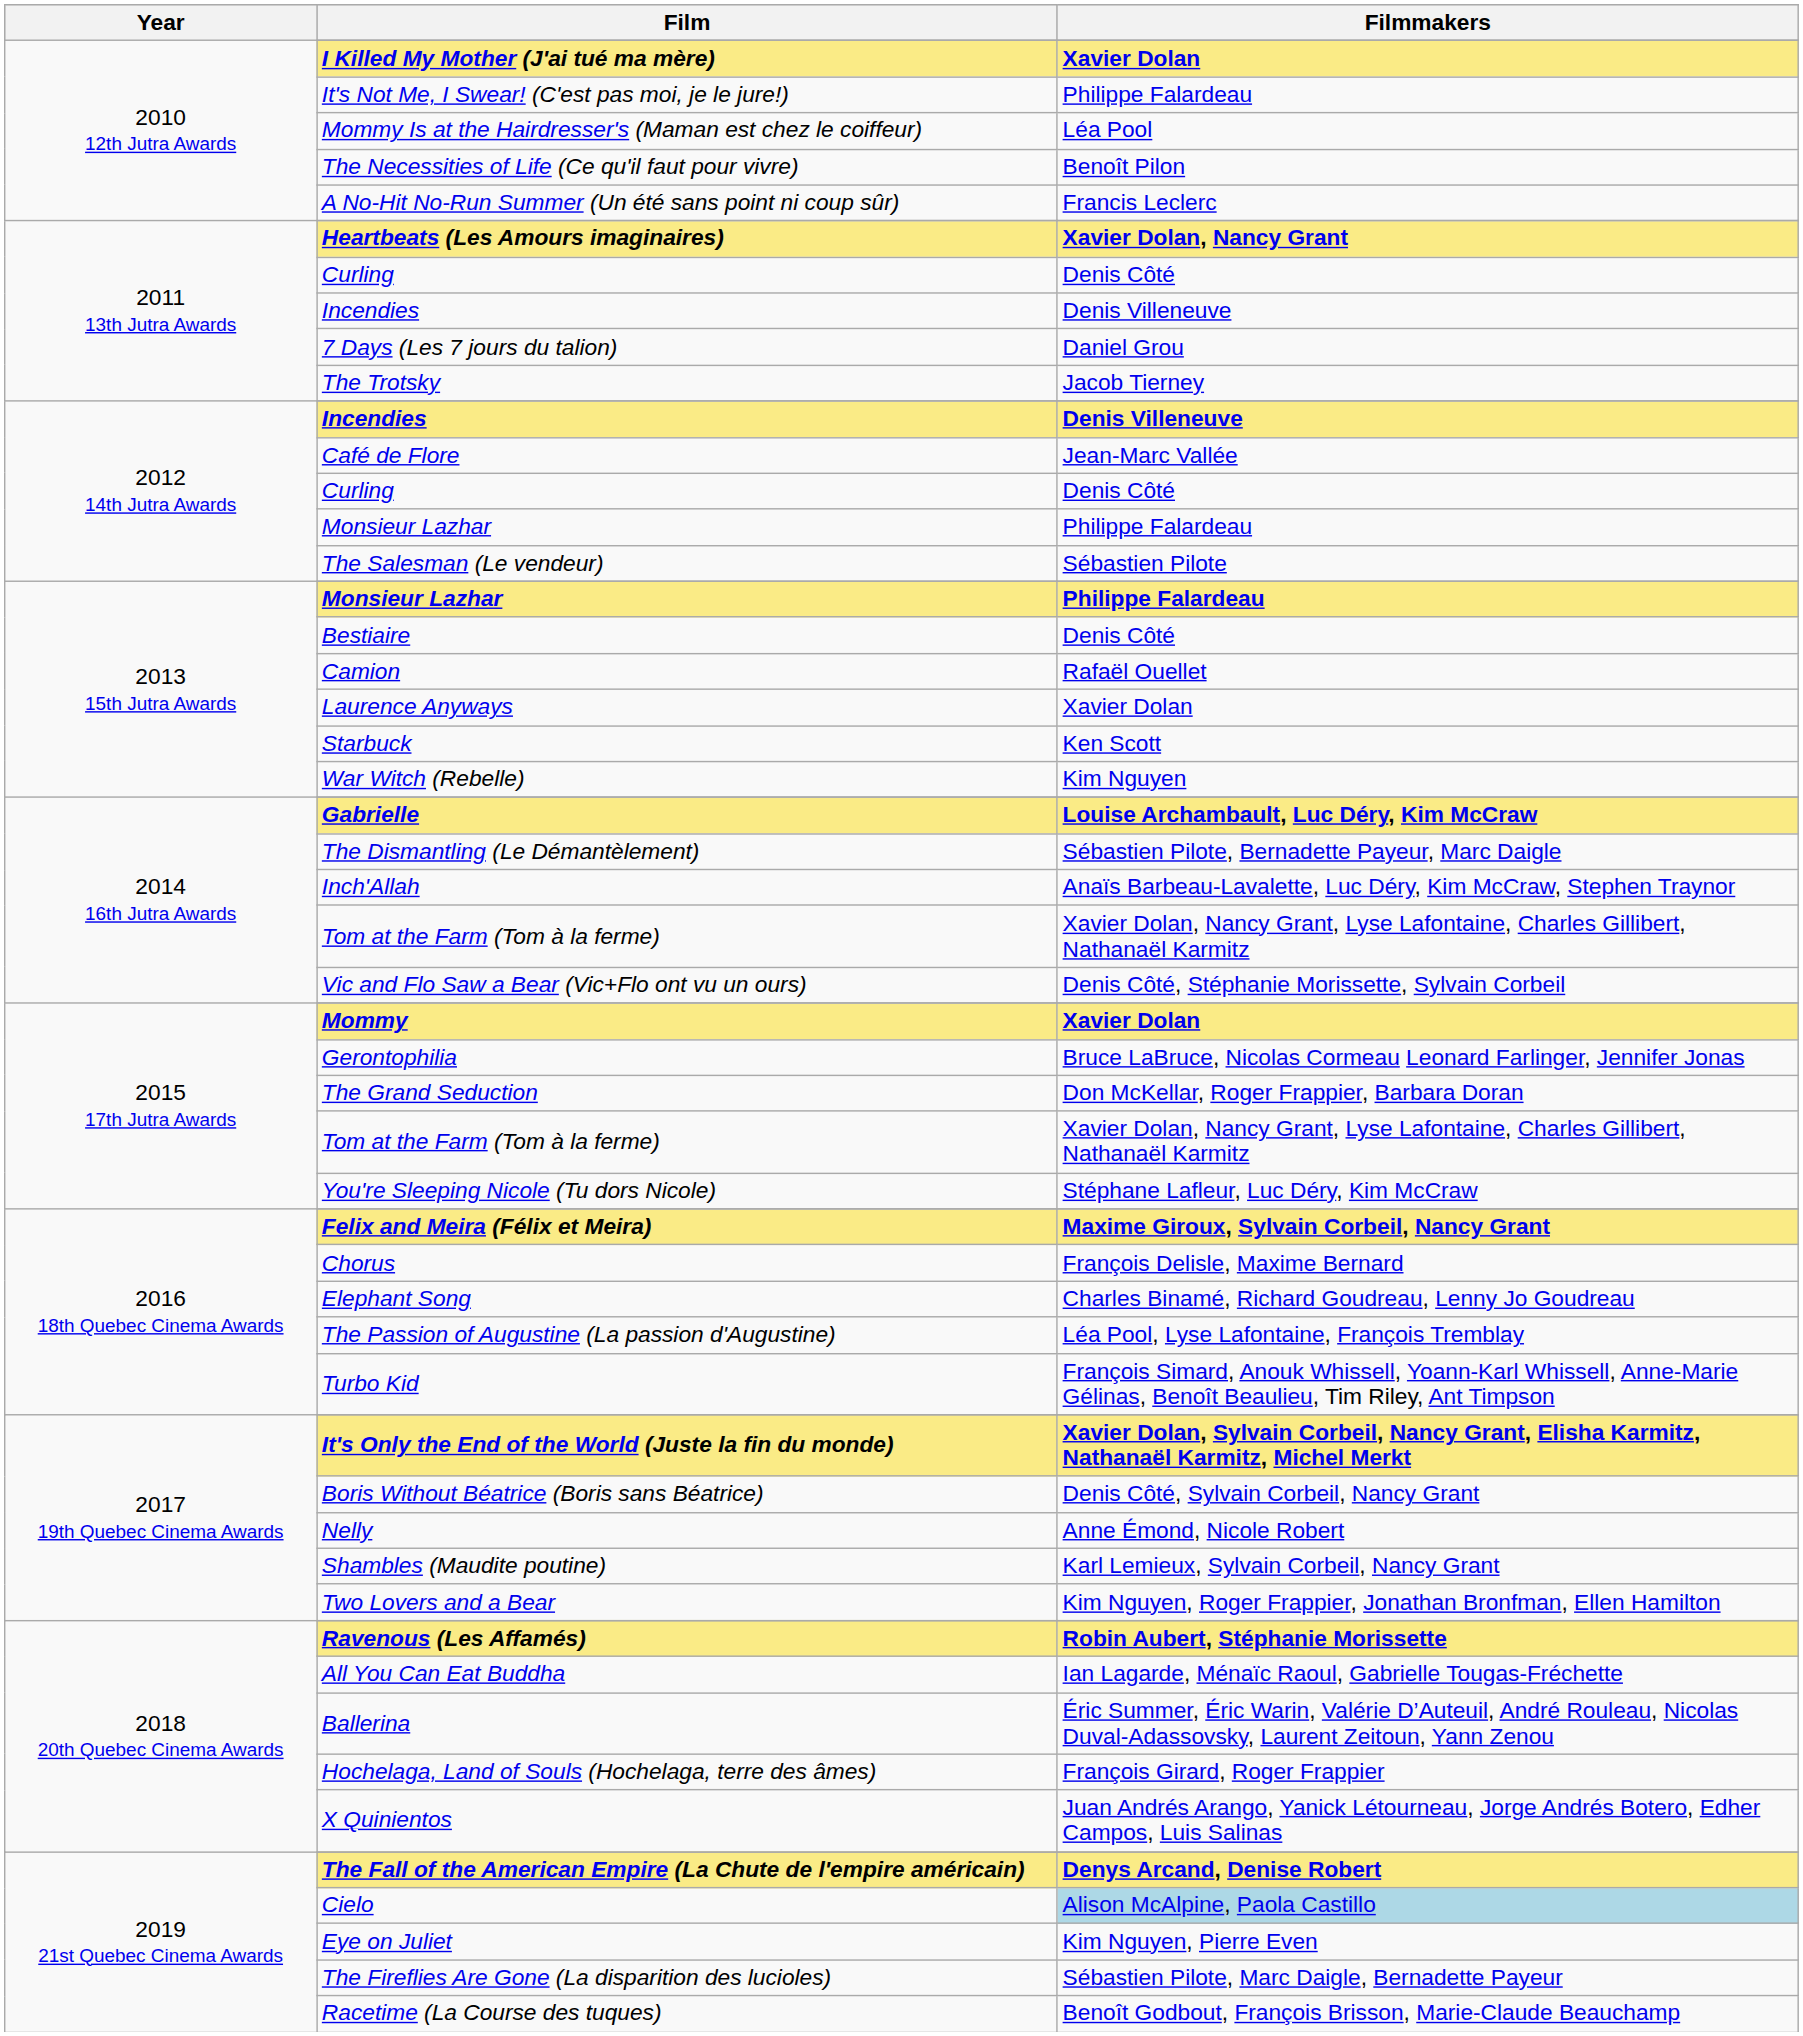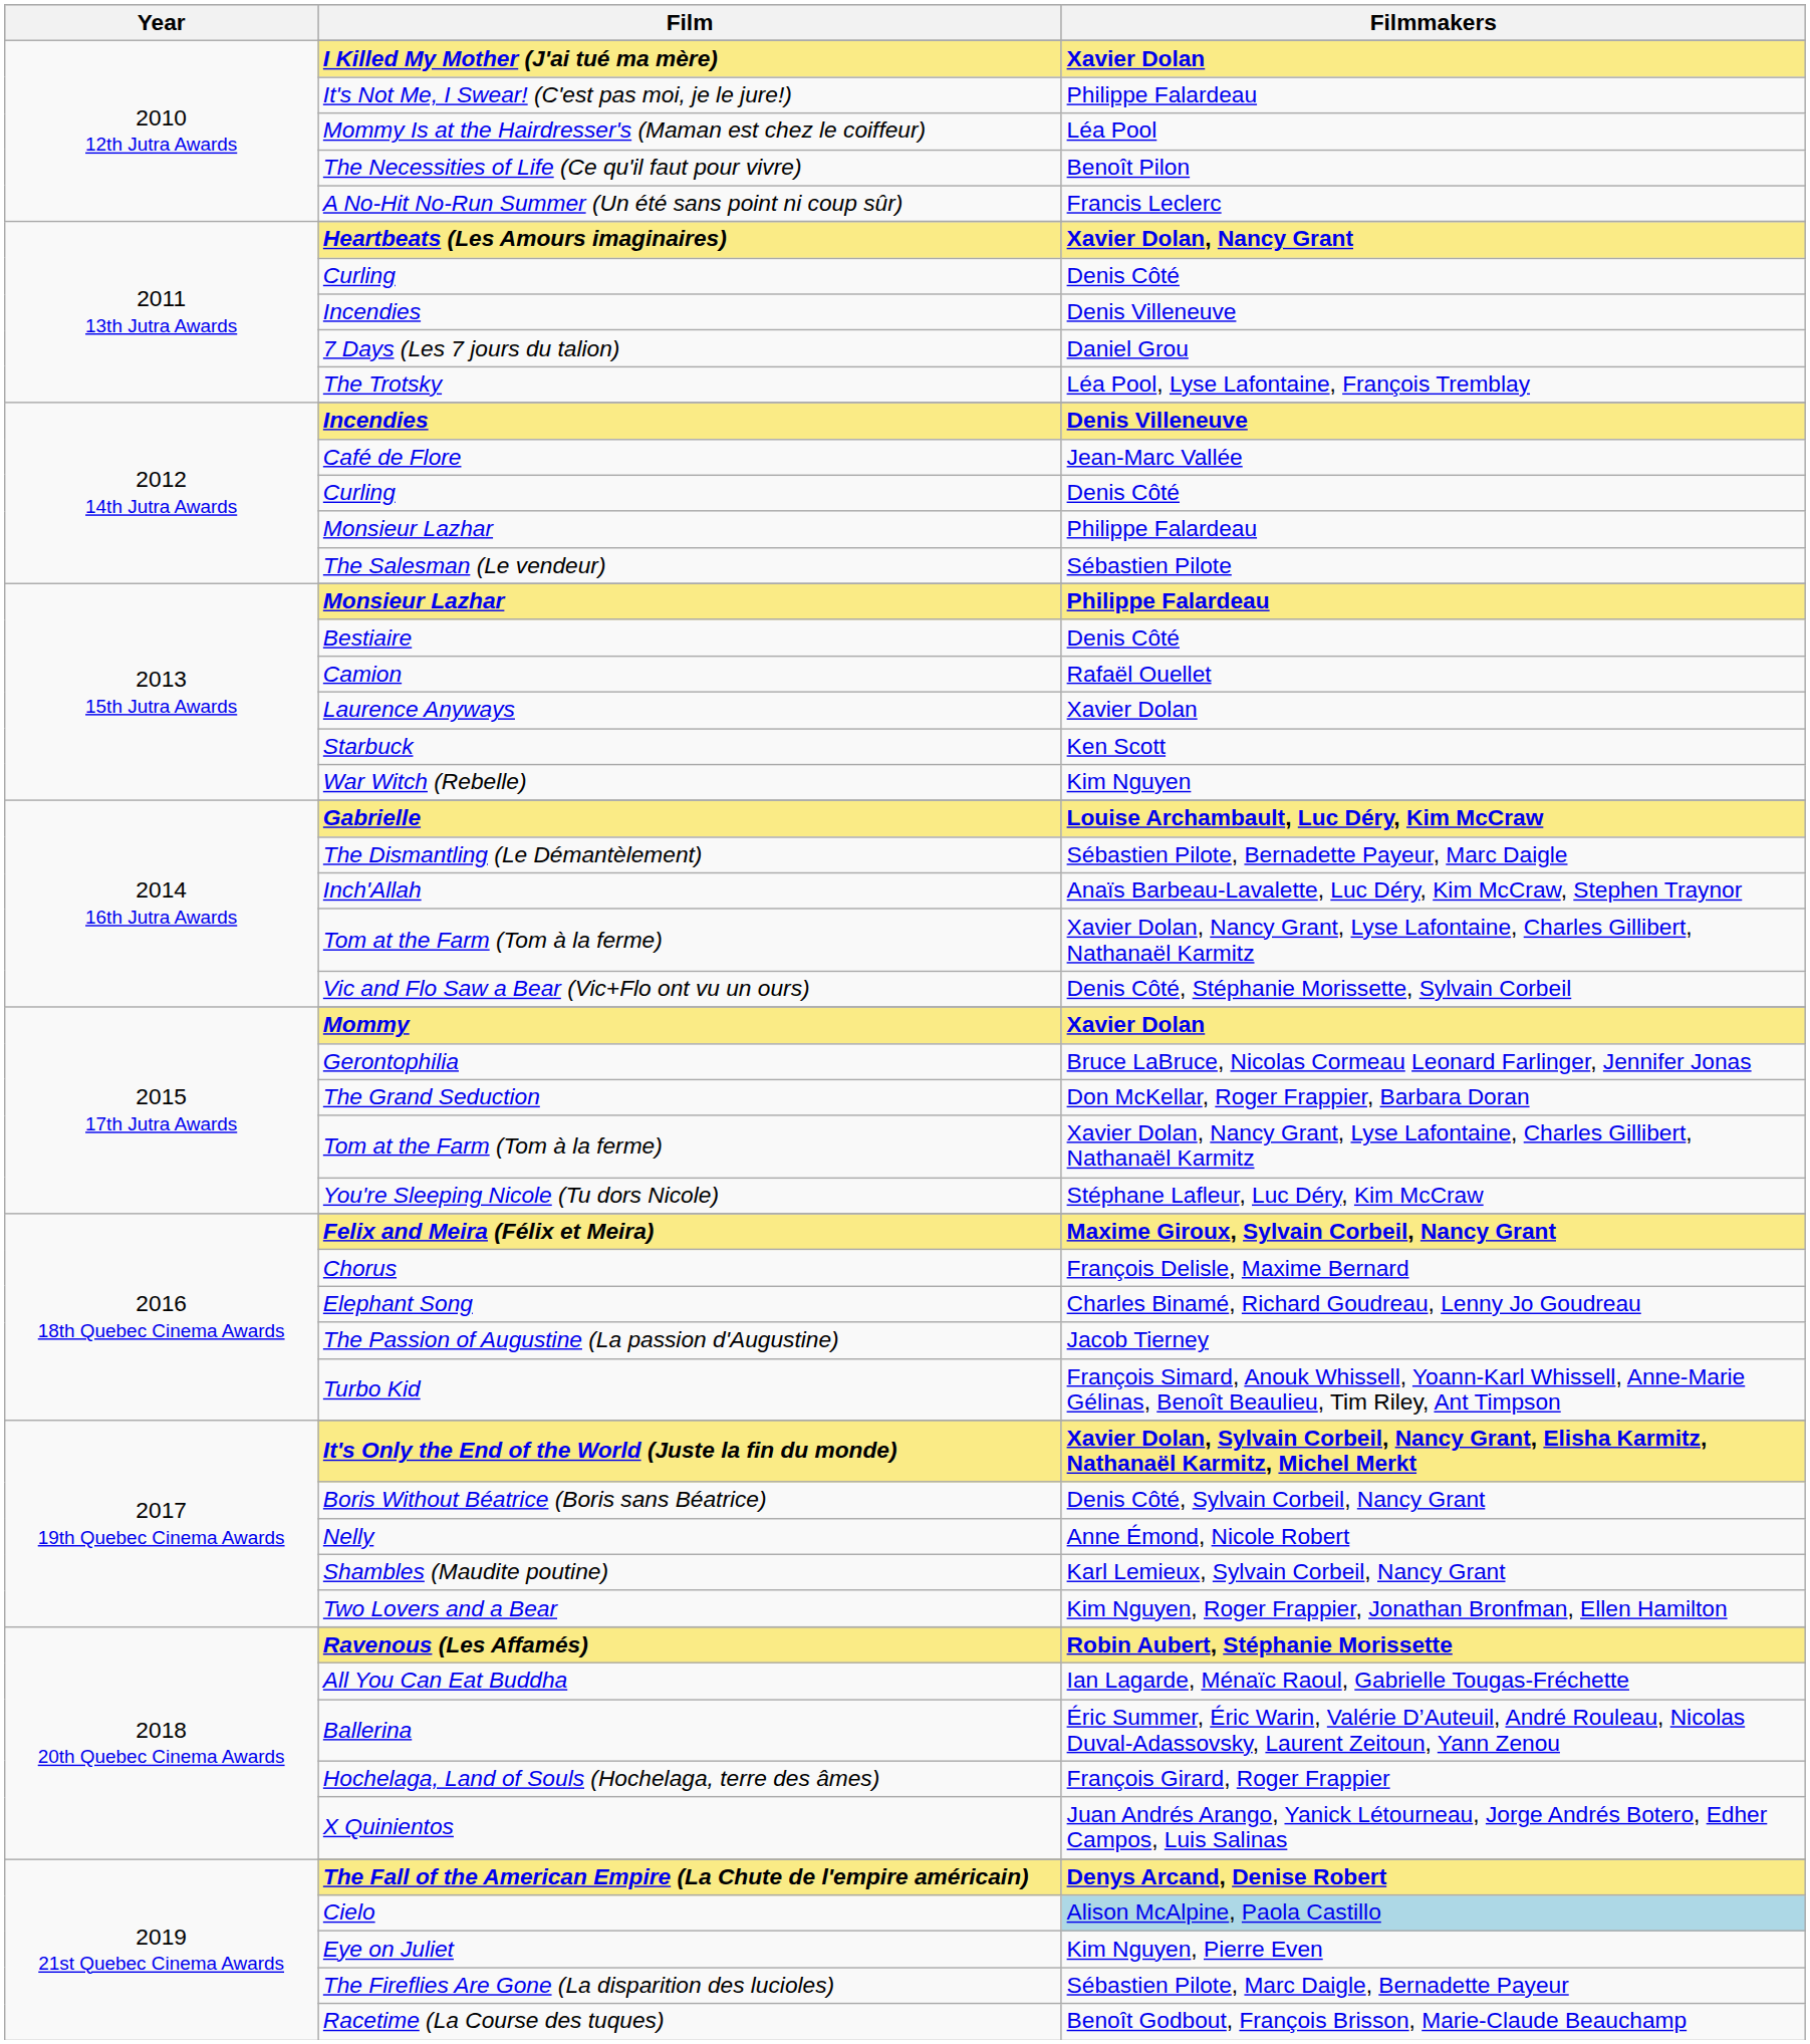The Trotsky | Filmmakers: Jacob Tierney -> Léa Pool, Lyse Lafontaine, François Tremblay
The Passion of Augustine (La passion d'Augustine) | Filmmakers: Léa Pool, Lyse Lafontaine, François Tremblay -> Jacob Tierney
